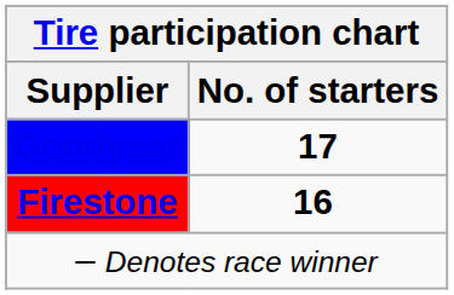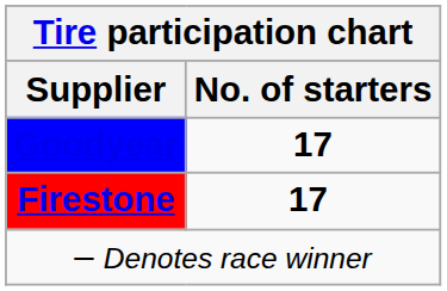Firestone | No. of starters: 16 -> 17
